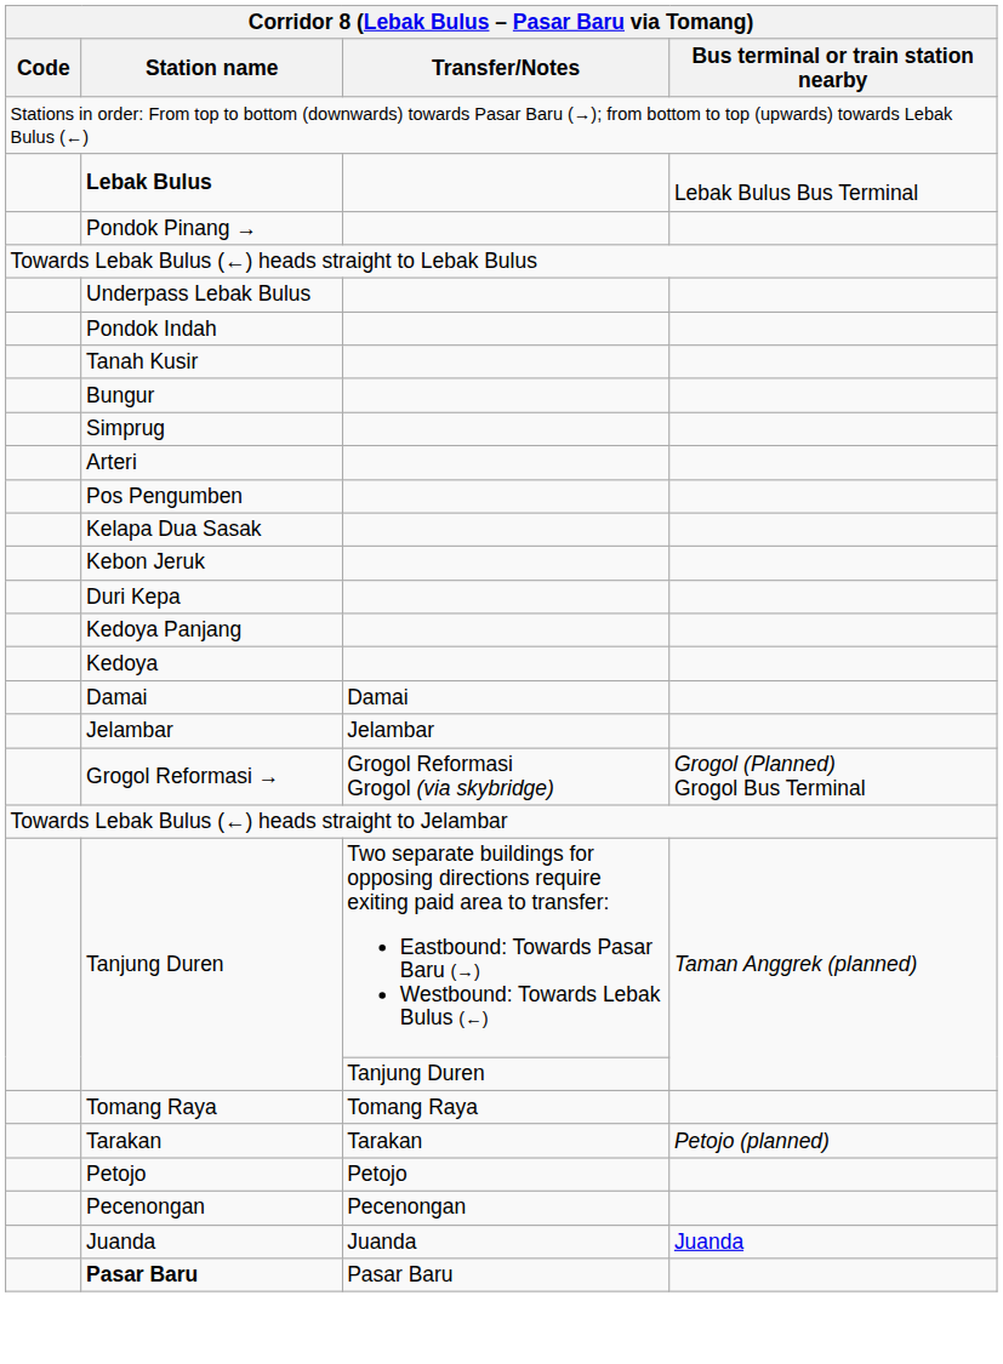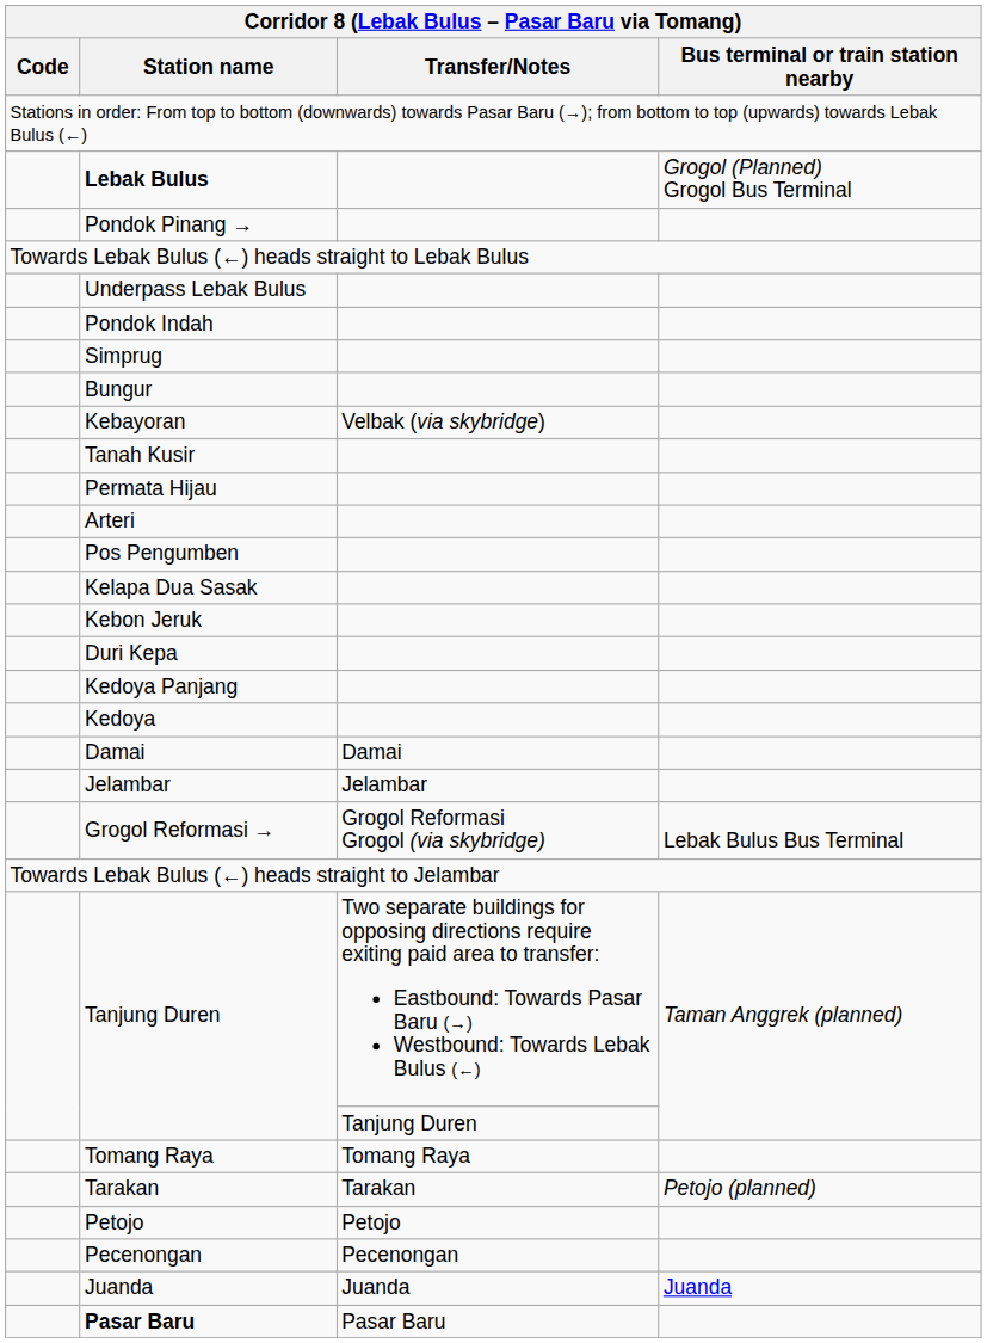Lebak Bulus | Bus terminal or train station nearby: Lebak Bulus Bus Terminal -> Grogol (Planned) Grogol Bus Terminal
rows swapped: Tanah Kusir <-> Simprug
+ row: Kebayoran | Velbak (via skybridge)
+ row: Permata Hijau
Grogol Reformasi → | Bus terminal or train station nearby: Grogol (Planned) Grogol Bus Terminal -> Lebak Bulus Bus Terminal
